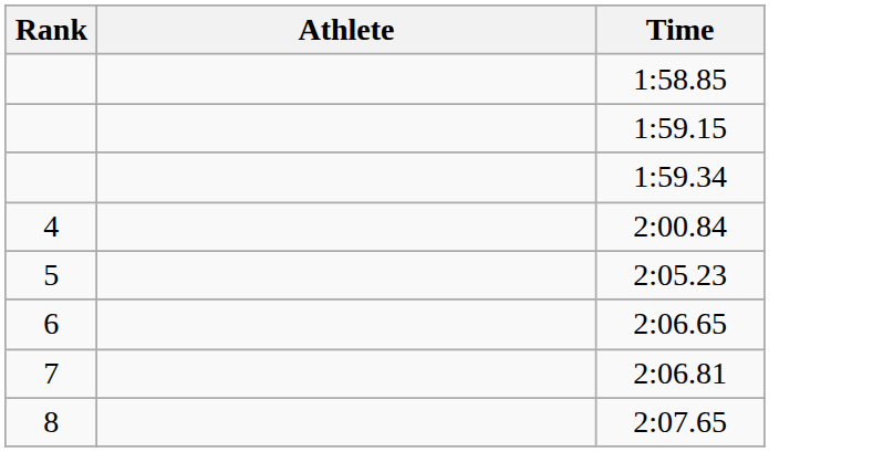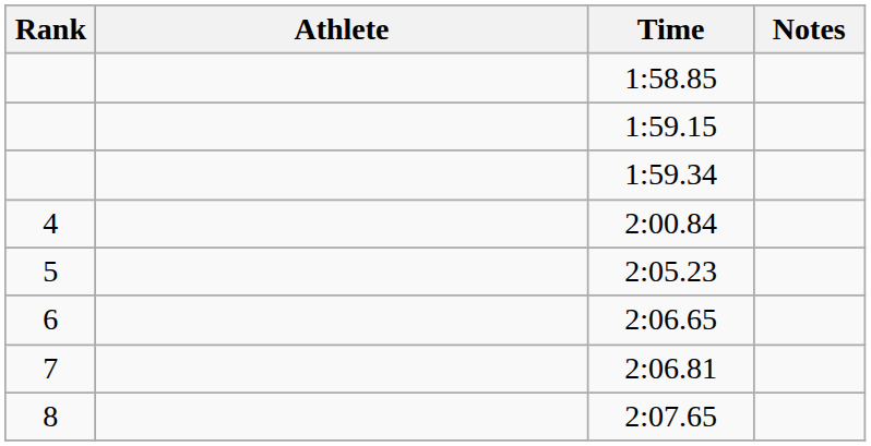+ column: Notes
